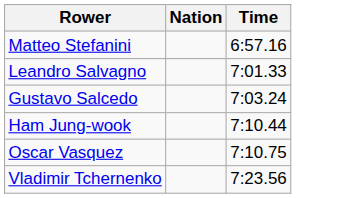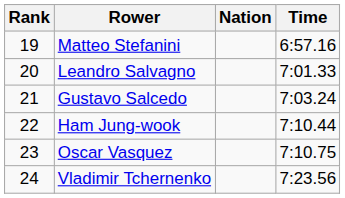+ column: Rank | 19 | 20 | 21 | 22 | 23 | 24
